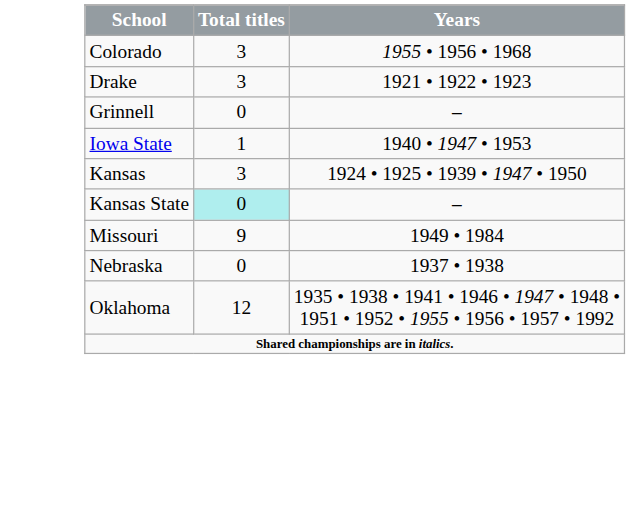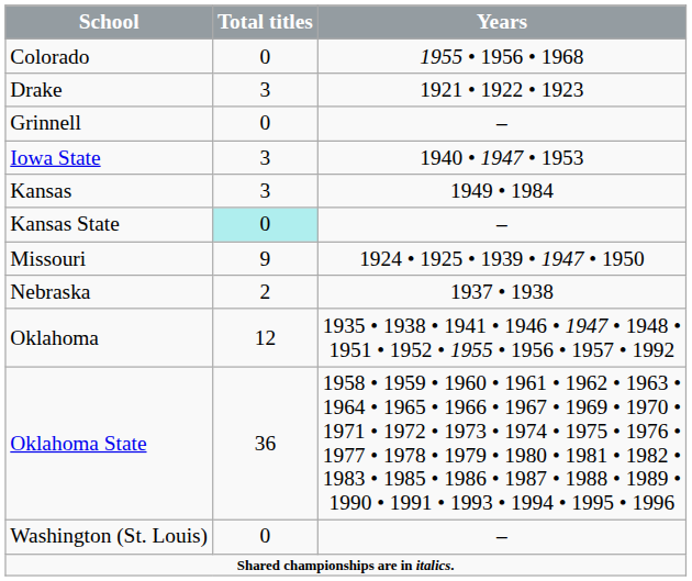Colorado | Total titles: 3 -> 0
Iowa State | Total titles: 1 -> 3
Kansas | Years: 1924 • 1925 • 1939 • 1947 • 1950 -> 1949 • 1984
Missouri | Years: 1949 • 1984 -> 1924 • 1925 • 1939 • 1947 • 1950
Nebraska | Total titles: 0 -> 2
+ row: Oklahoma State | 36 | 1958 • 1959 • 1960 • 1961 • 1962 • 1963 • 1964 • 1965 • 1966 • 1967 • 1969 • 1970 • 1971 • 1972 • 1973 • 1974 • 1975 • 1976 • 1977 • 1978 • 1979 • 1980 • 1981 • 1982 • 1983 • 1985 • 1986 • 1987 • 1988 • 1989 • 1990 • 1991 • 1993 • 1994 • 1995 • 1996
+ row: Washington (St. Louis) | 0 | –
